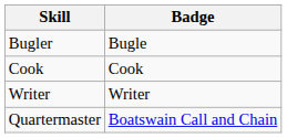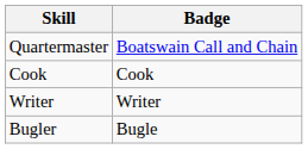rows swapped: Bugler <-> Quartermaster
